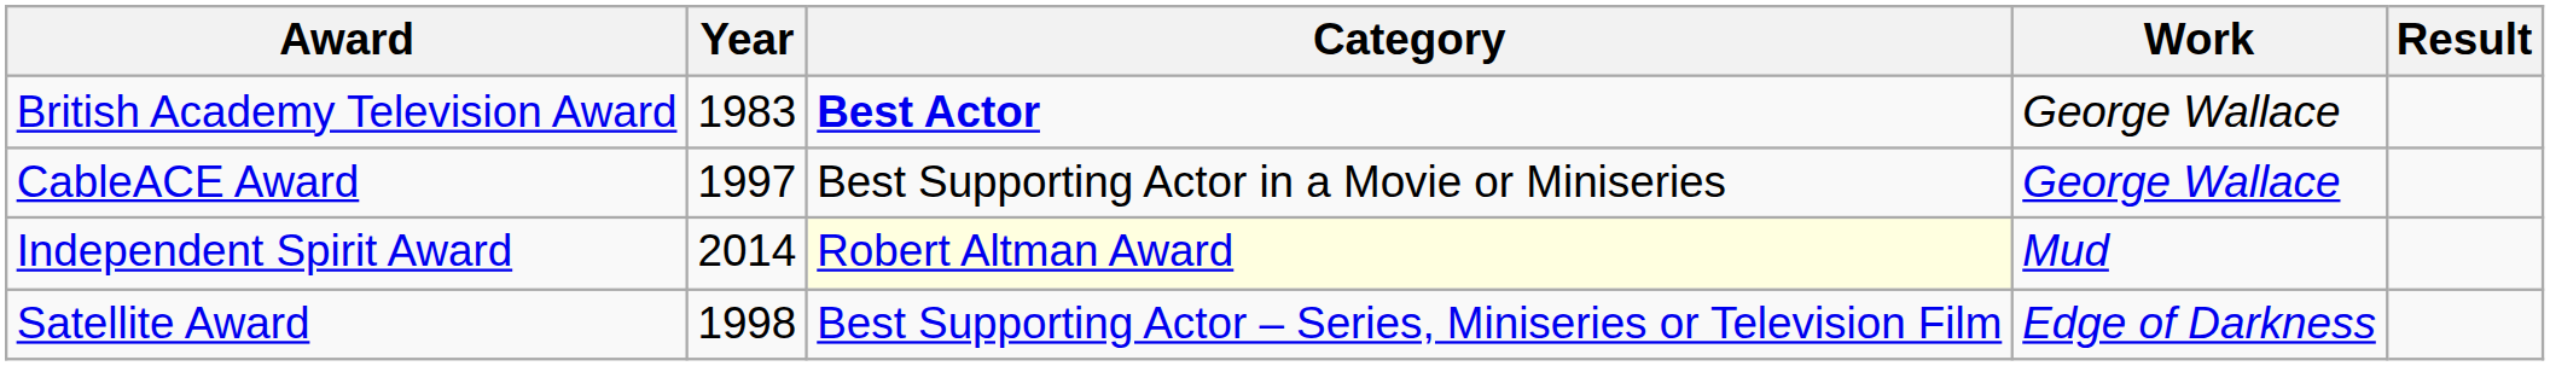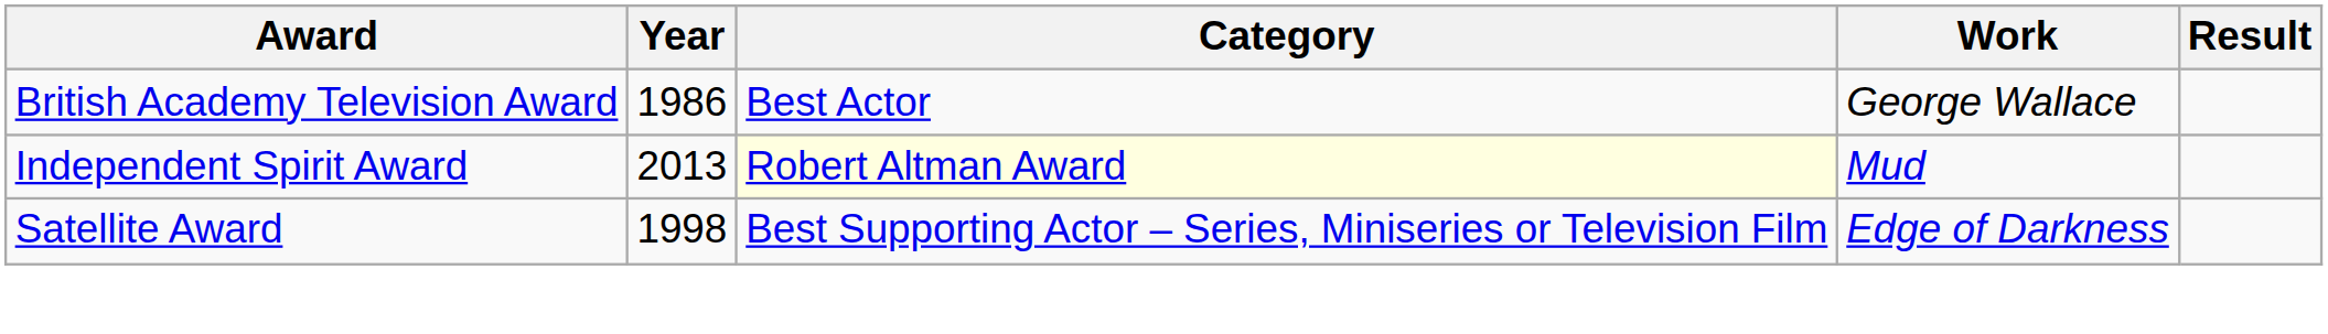British Academy Television Award | Year: 1983 -> 1986
British Academy Television Award | Category: bold -> normal
- row: CableACE Award | 1997 | Best Supporting Actor in a Movie or Miniseries | George Wallace
Independent Spirit Award | Year: 2014 -> 2013
